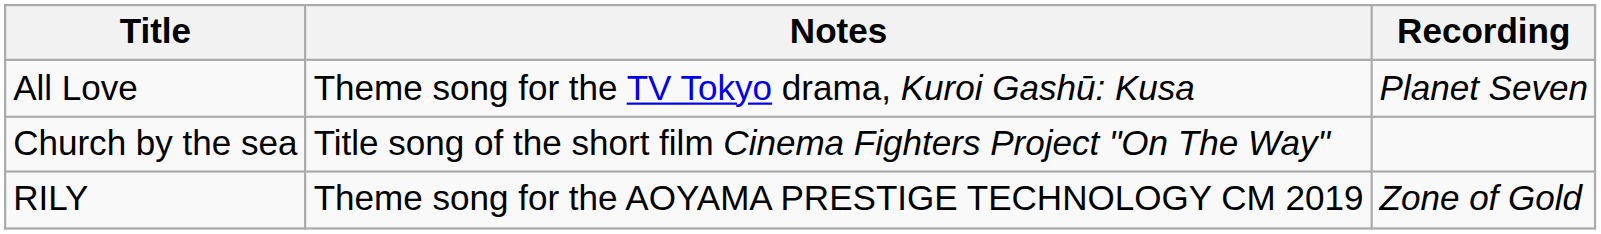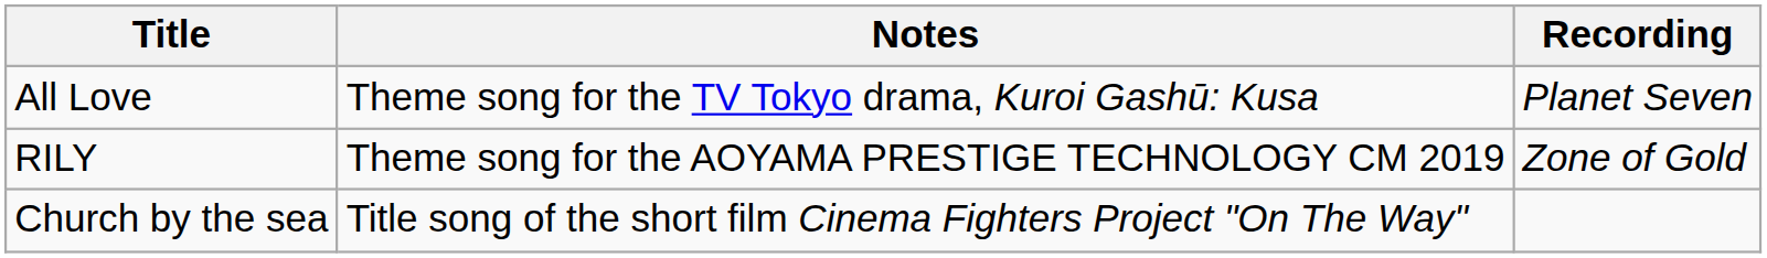rows swapped: RILY <-> Church by the sea
